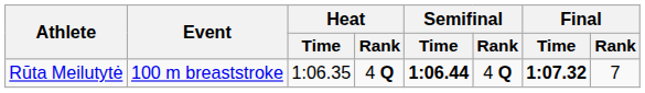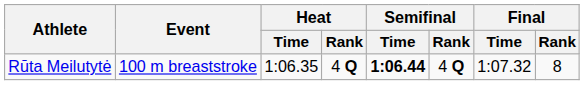Rūta Meilutytė | Final / Time: bold -> normal
Rūta Meilutytė | Final / Rank: 7 -> 8
